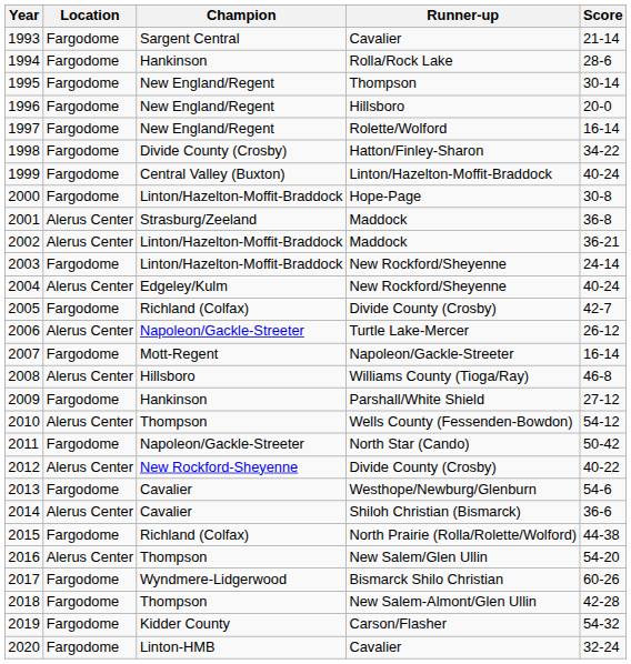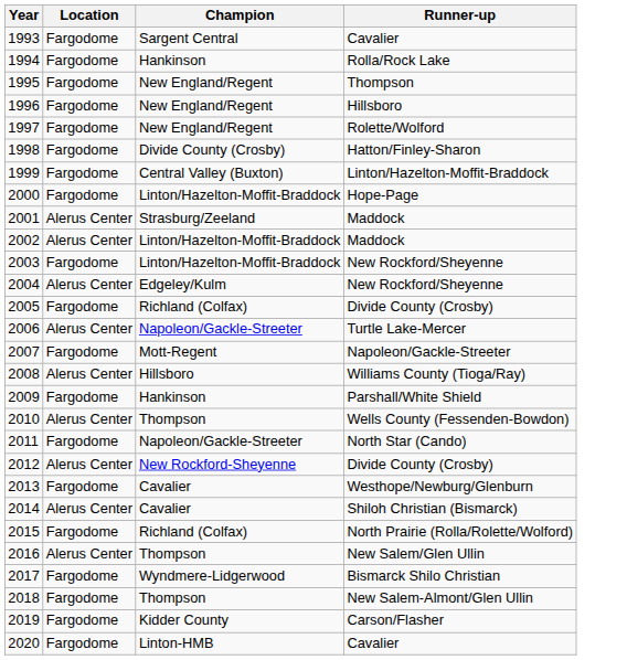- column: Score | 21-14 | 28-6 | 30-14 | 20-0 | 16-14 | 34-22 | 40-24 | 30-8 | 36-8 | 36-21 | 24-14 | 40-24 | 42-7 | 26-12 | 16-14 | 46-8 | 27-12 | 54-12 | 50-42 | 40-22 | 54-6 | 36-6 | 44-38 | 54-20 | 60-26 | 42-28 | 54-32 | 32-24
